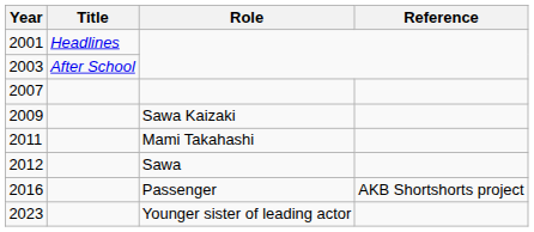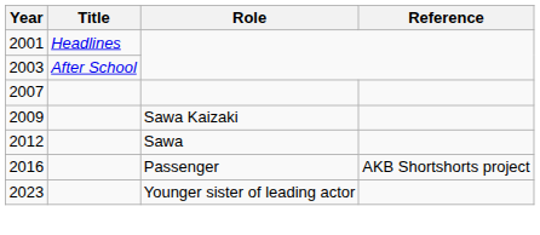- row: 2011 | Mami Takahashi
